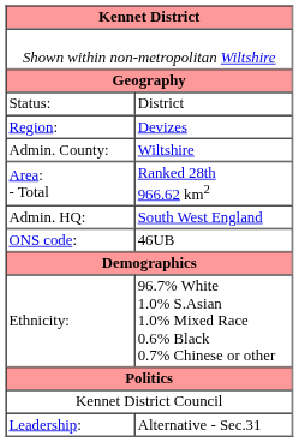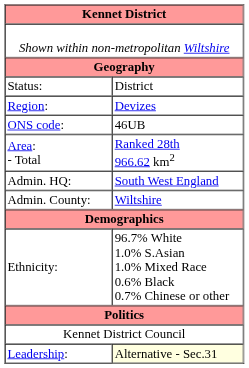rows swapped: Admin. County: <-> ONS code:
Leadership: | column 2: no background -> lightyellow background
